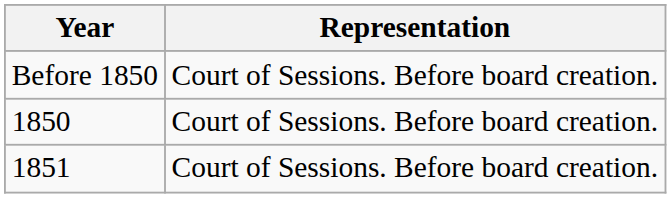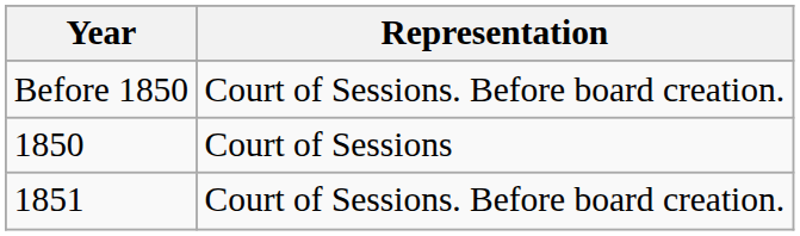1850 | Representation: Court of Sessions. Before board creation. -> Court of Sessions
